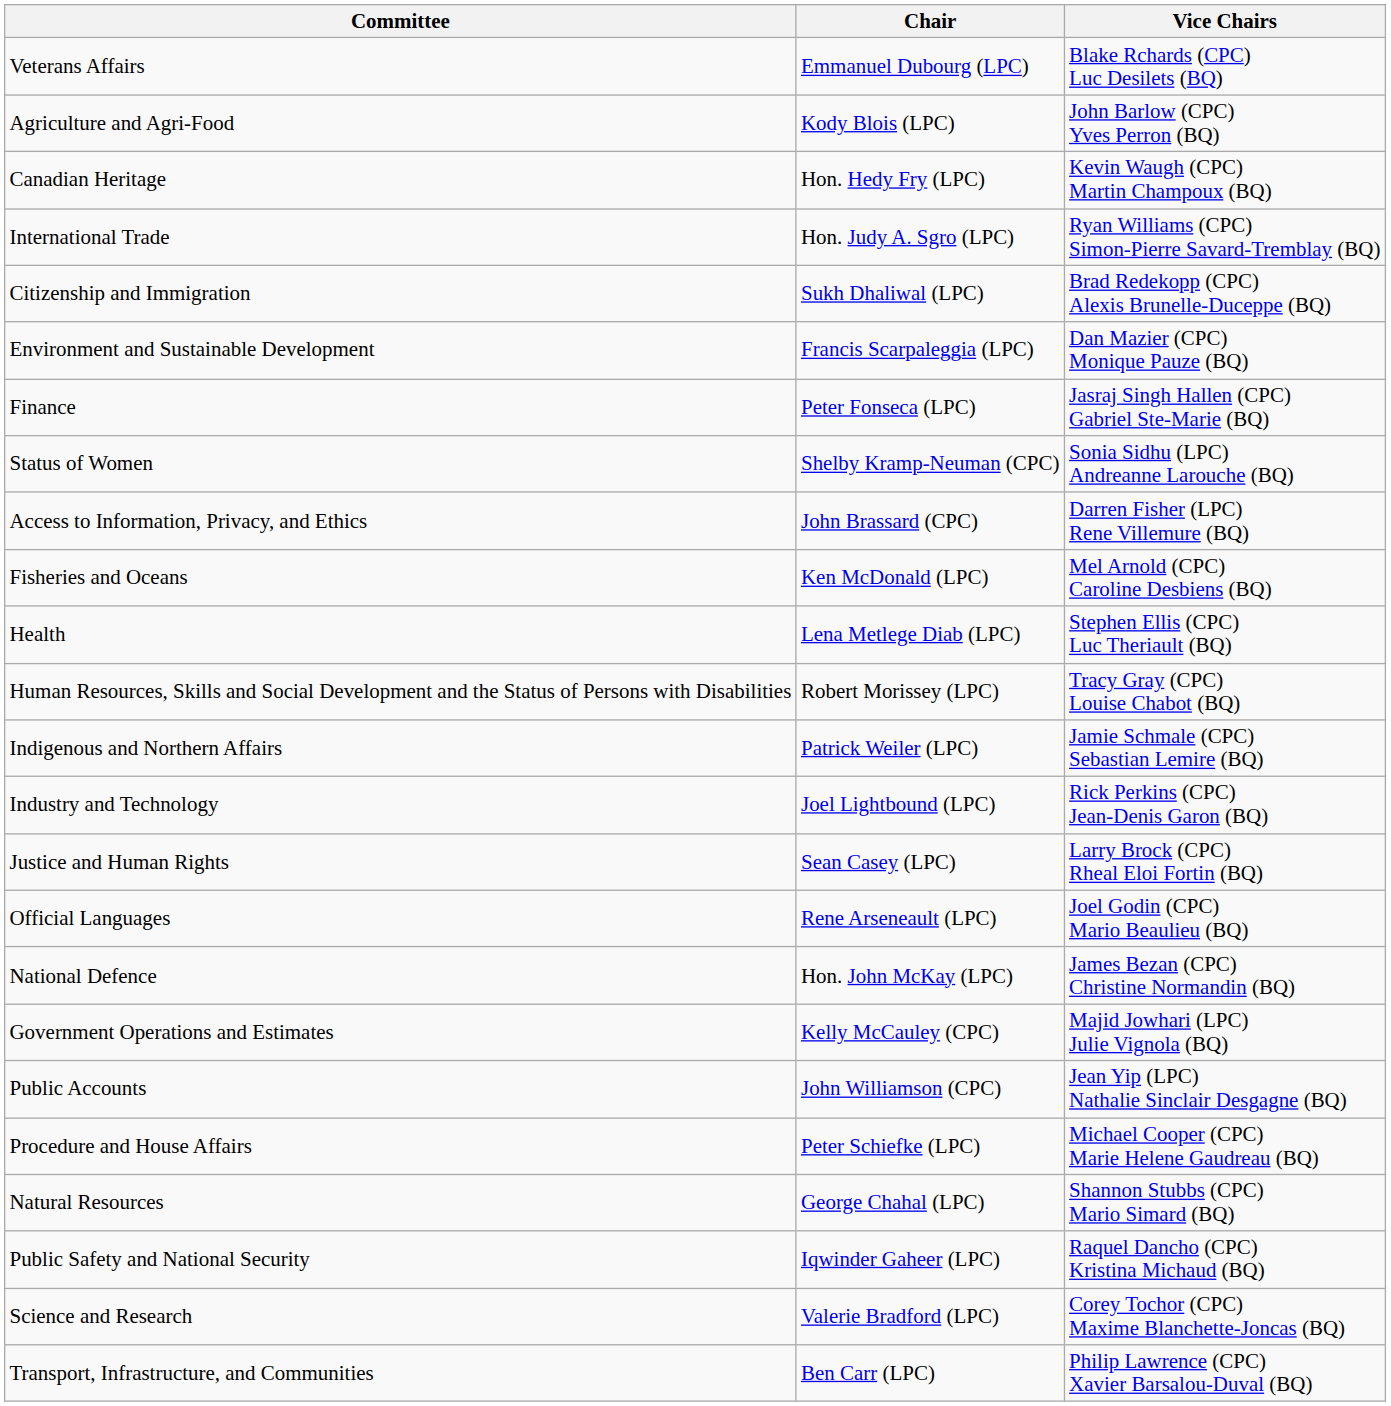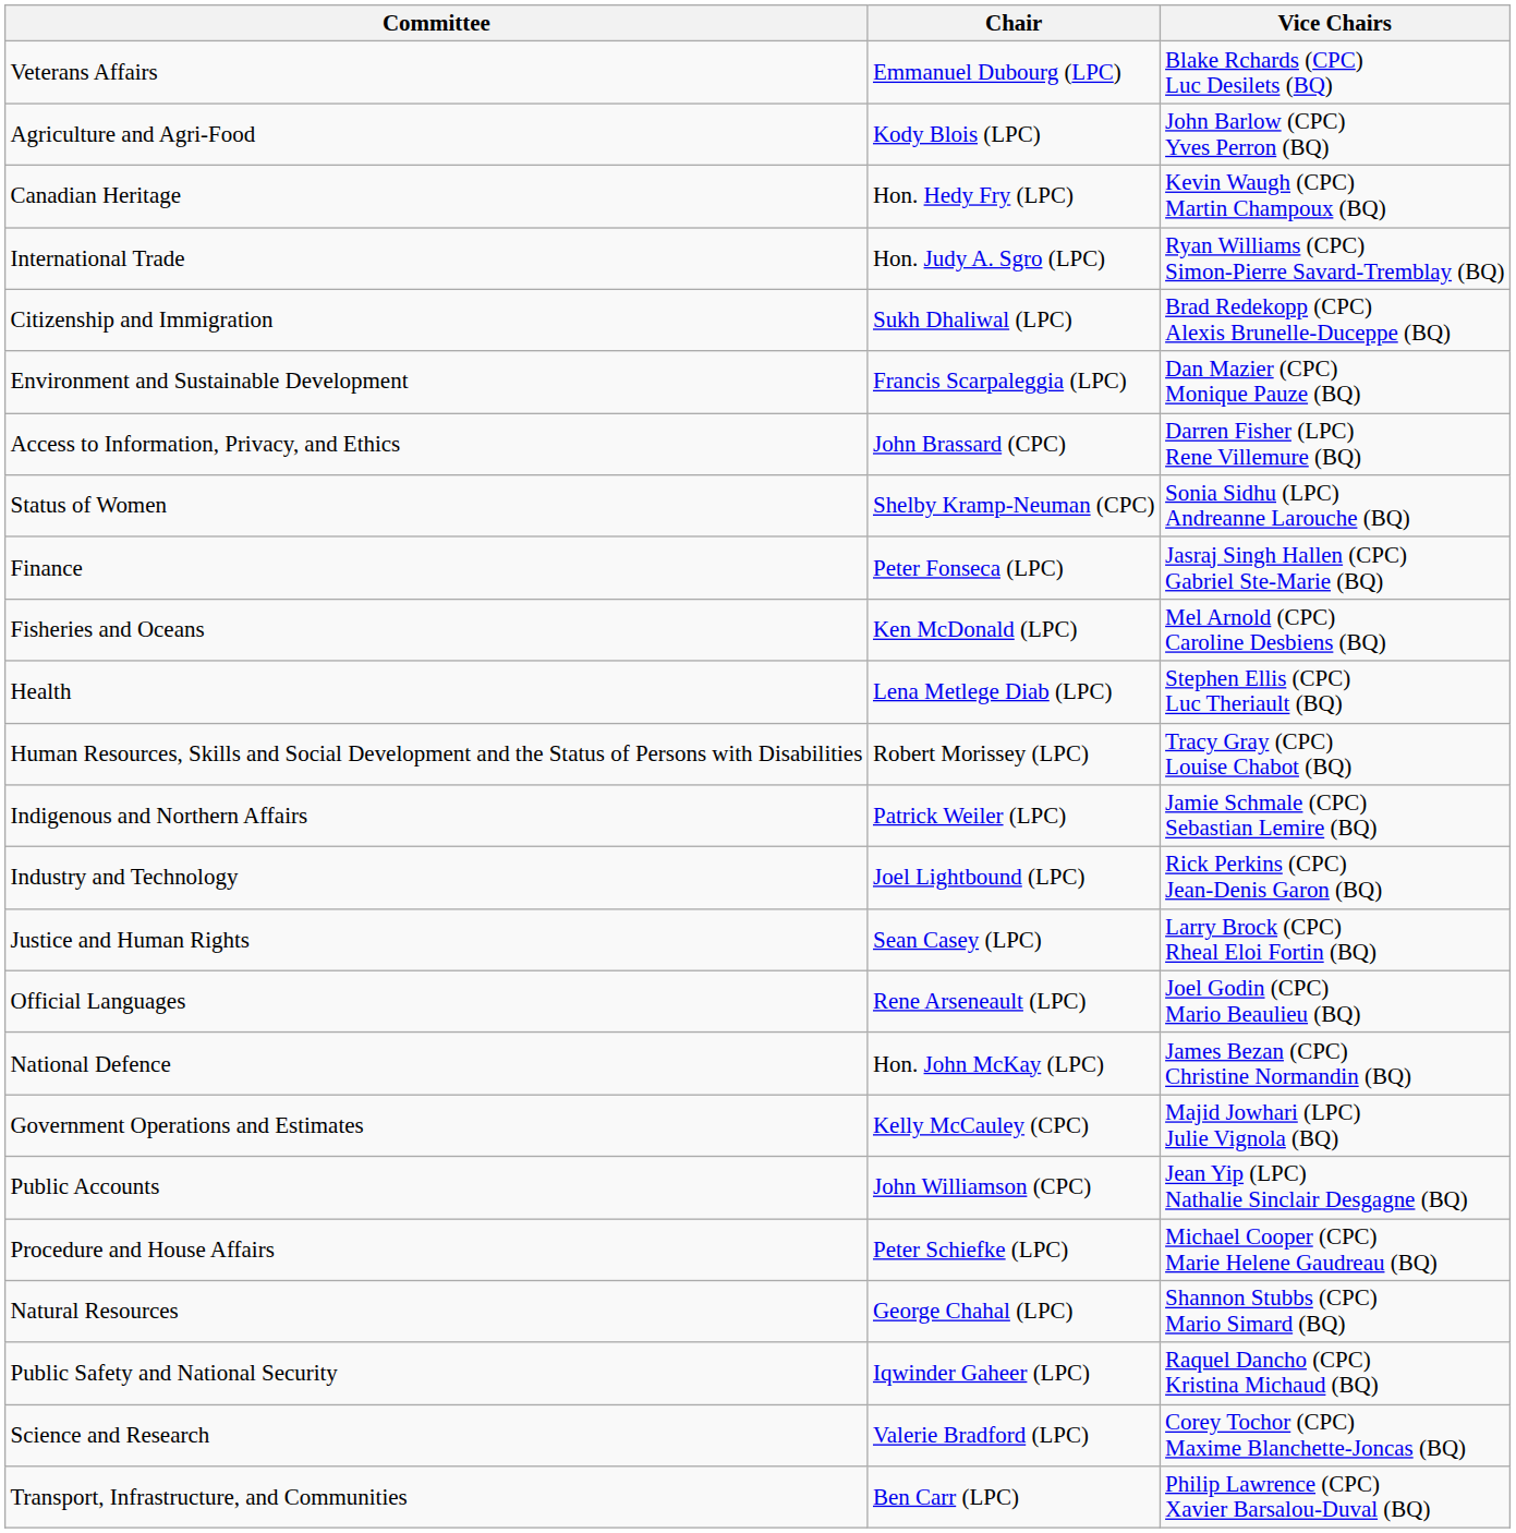rows swapped: Access to Information, Privacy, and Ethics <-> Finance
